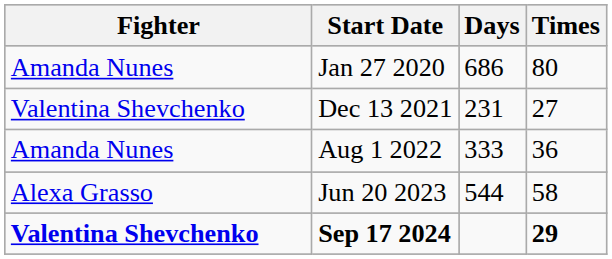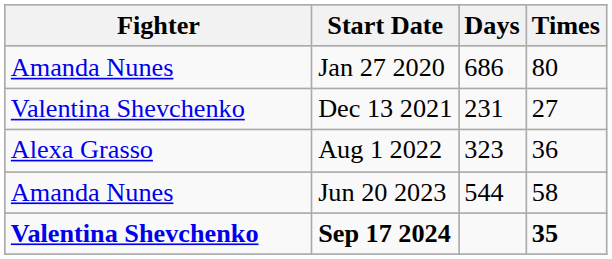Aug 1 2022 | Fighter: Amanda Nunes -> Alexa Grasso
Aug 1 2022 | Days: 333 -> 323
Jun 20 2023 | Fighter: Alexa Grasso -> Amanda Nunes
Sep 17 2024 | Times: 29 -> 35
